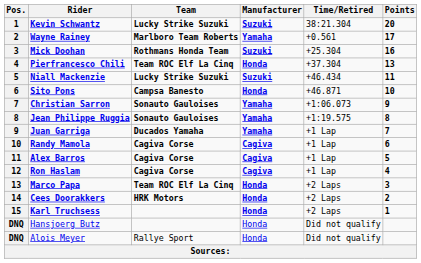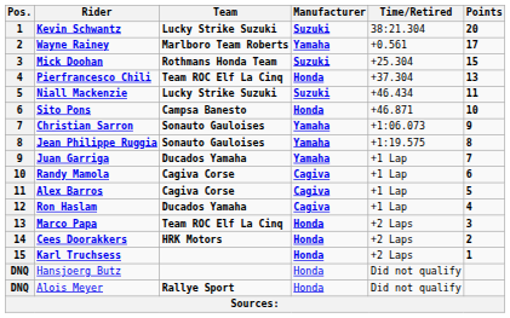Mick Doohan | Points: 16 -> 15
Ron Haslam | Team: Cagiva Corse -> Ducados Yamaha
Alois Meyer | Team: normal -> bold
